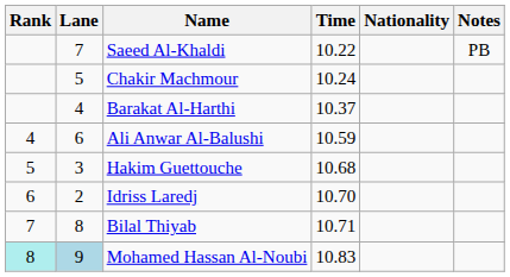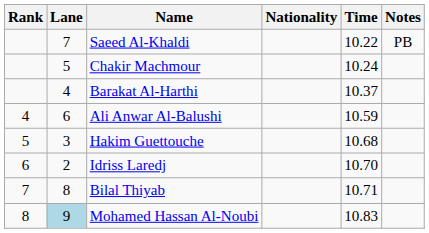columns swapped: Nationality <-> Time
Mohamed Hassan Al-Noubi | Rank: paleturquoise background -> no background
